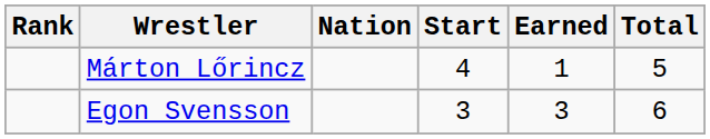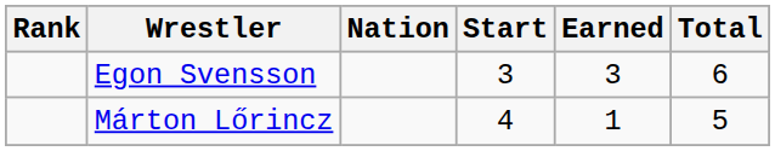rows swapped: Márton Lőrincz <-> Egon Svensson
